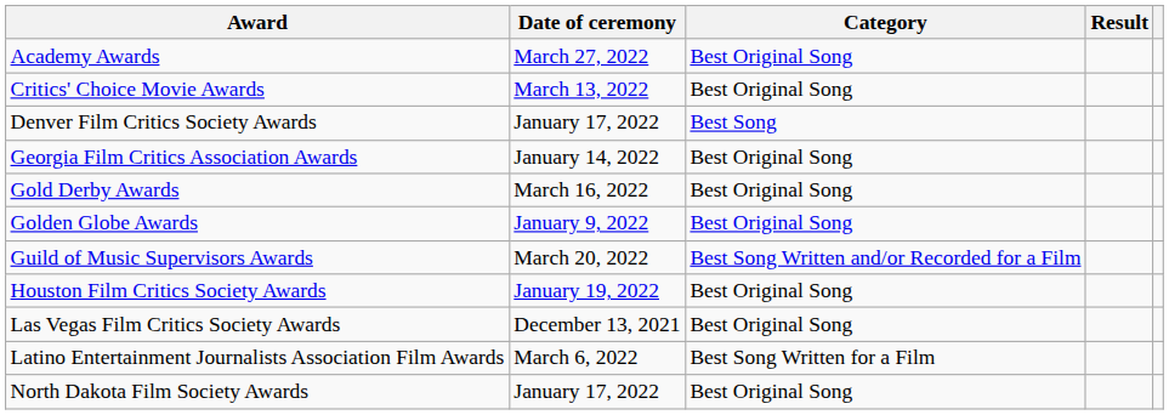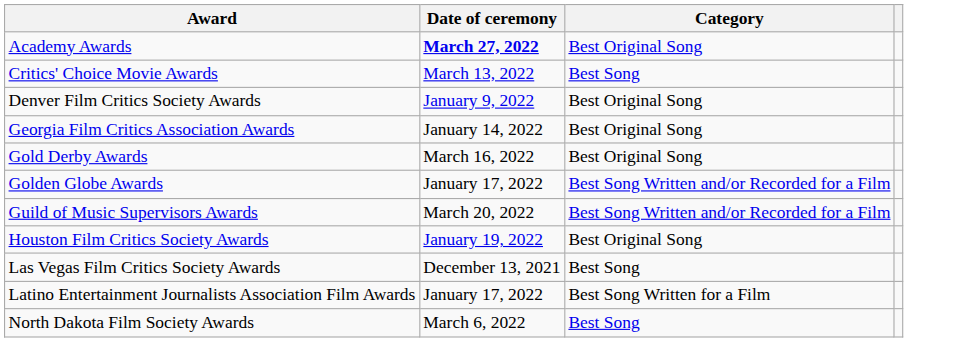- column: Result
Academy Awards | Date of ceremony: normal -> bold
Critics' Choice Movie Awards | Category: Best Original Song -> Best Song
Denver Film Critics Society Awards | Date of ceremony: January 17, 2022 -> January 9, 2022
Denver Film Critics Society Awards | Category: Best Song -> Best Original Song
Golden Globe Awards | Date of ceremony: January 9, 2022 -> January 17, 2022
Golden Globe Awards | Category: Best Original Song -> Best Song Written and/or Recorded for a Film
Las Vegas Film Critics Society Awards | Category: Best Original Song -> Best Song
Latino Entertainment Journalists Association Film Awards | Date of ceremony: March 6, 2022 -> January 17, 2022
North Dakota Film Society Awards | Date of ceremony: January 17, 2022 -> March 6, 2022
North Dakota Film Society Awards | Category: Best Original Song -> Best Song
